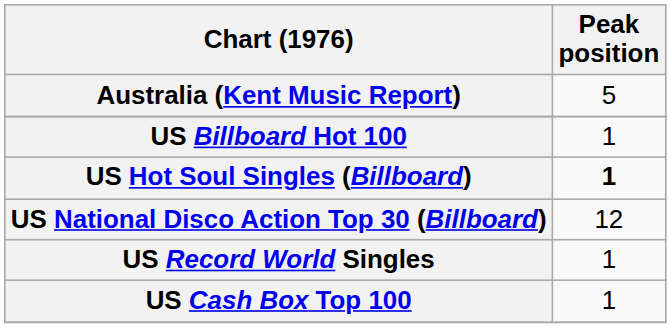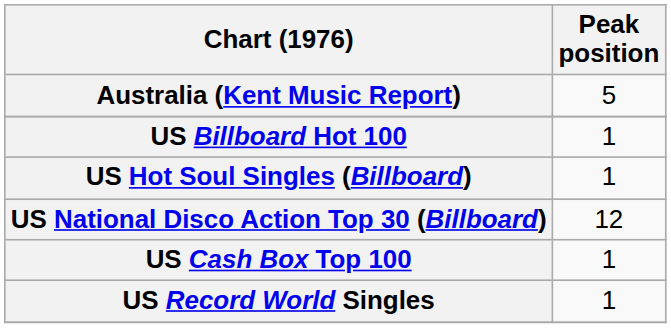US Hot Soul Singles (Billboard) | Peak position: bold -> normal
rows swapped: US Cash Box Top 100 <-> US Record World Singles
